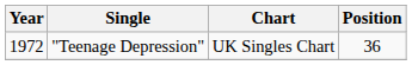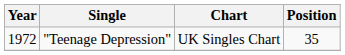"Teenage Depression" | Position: 36 -> 35
